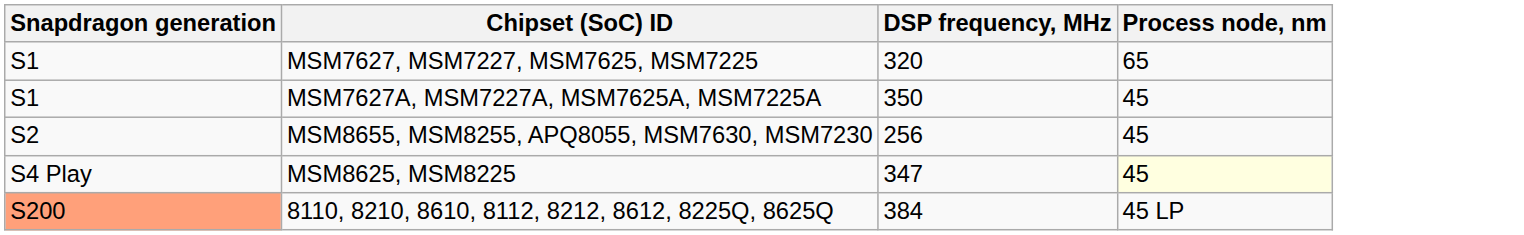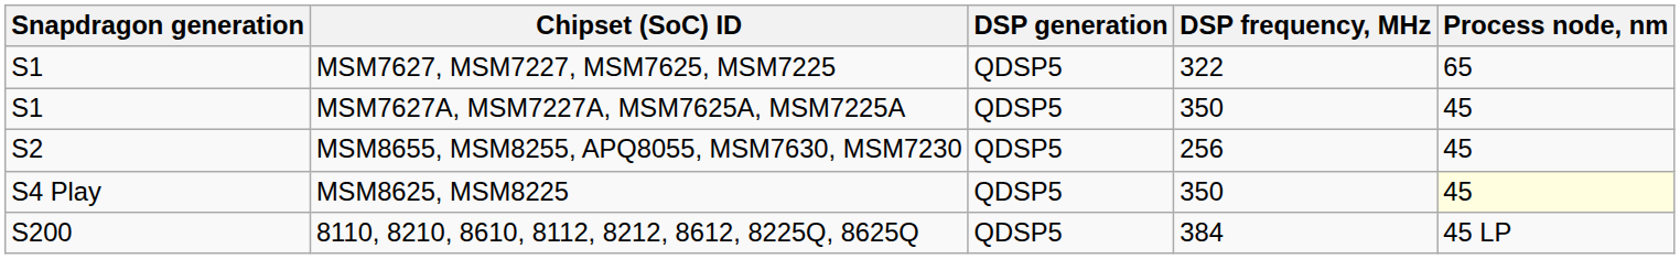+ column: DSP generation | QDSP5 | QDSP5 | QDSP5 | QDSP5 | QDSP5
MSM7627, MSM7227, MSM7625, MSM7225 | DSP frequency, MHz: 320 -> 322
MSM8625, MSM8225 | DSP frequency, MHz: 347 -> 350
8110, 8210, 8610, 8112, 8212, 8612, 8225Q, 8625Q | Snapdragon generation: lightsalmon background -> no background
